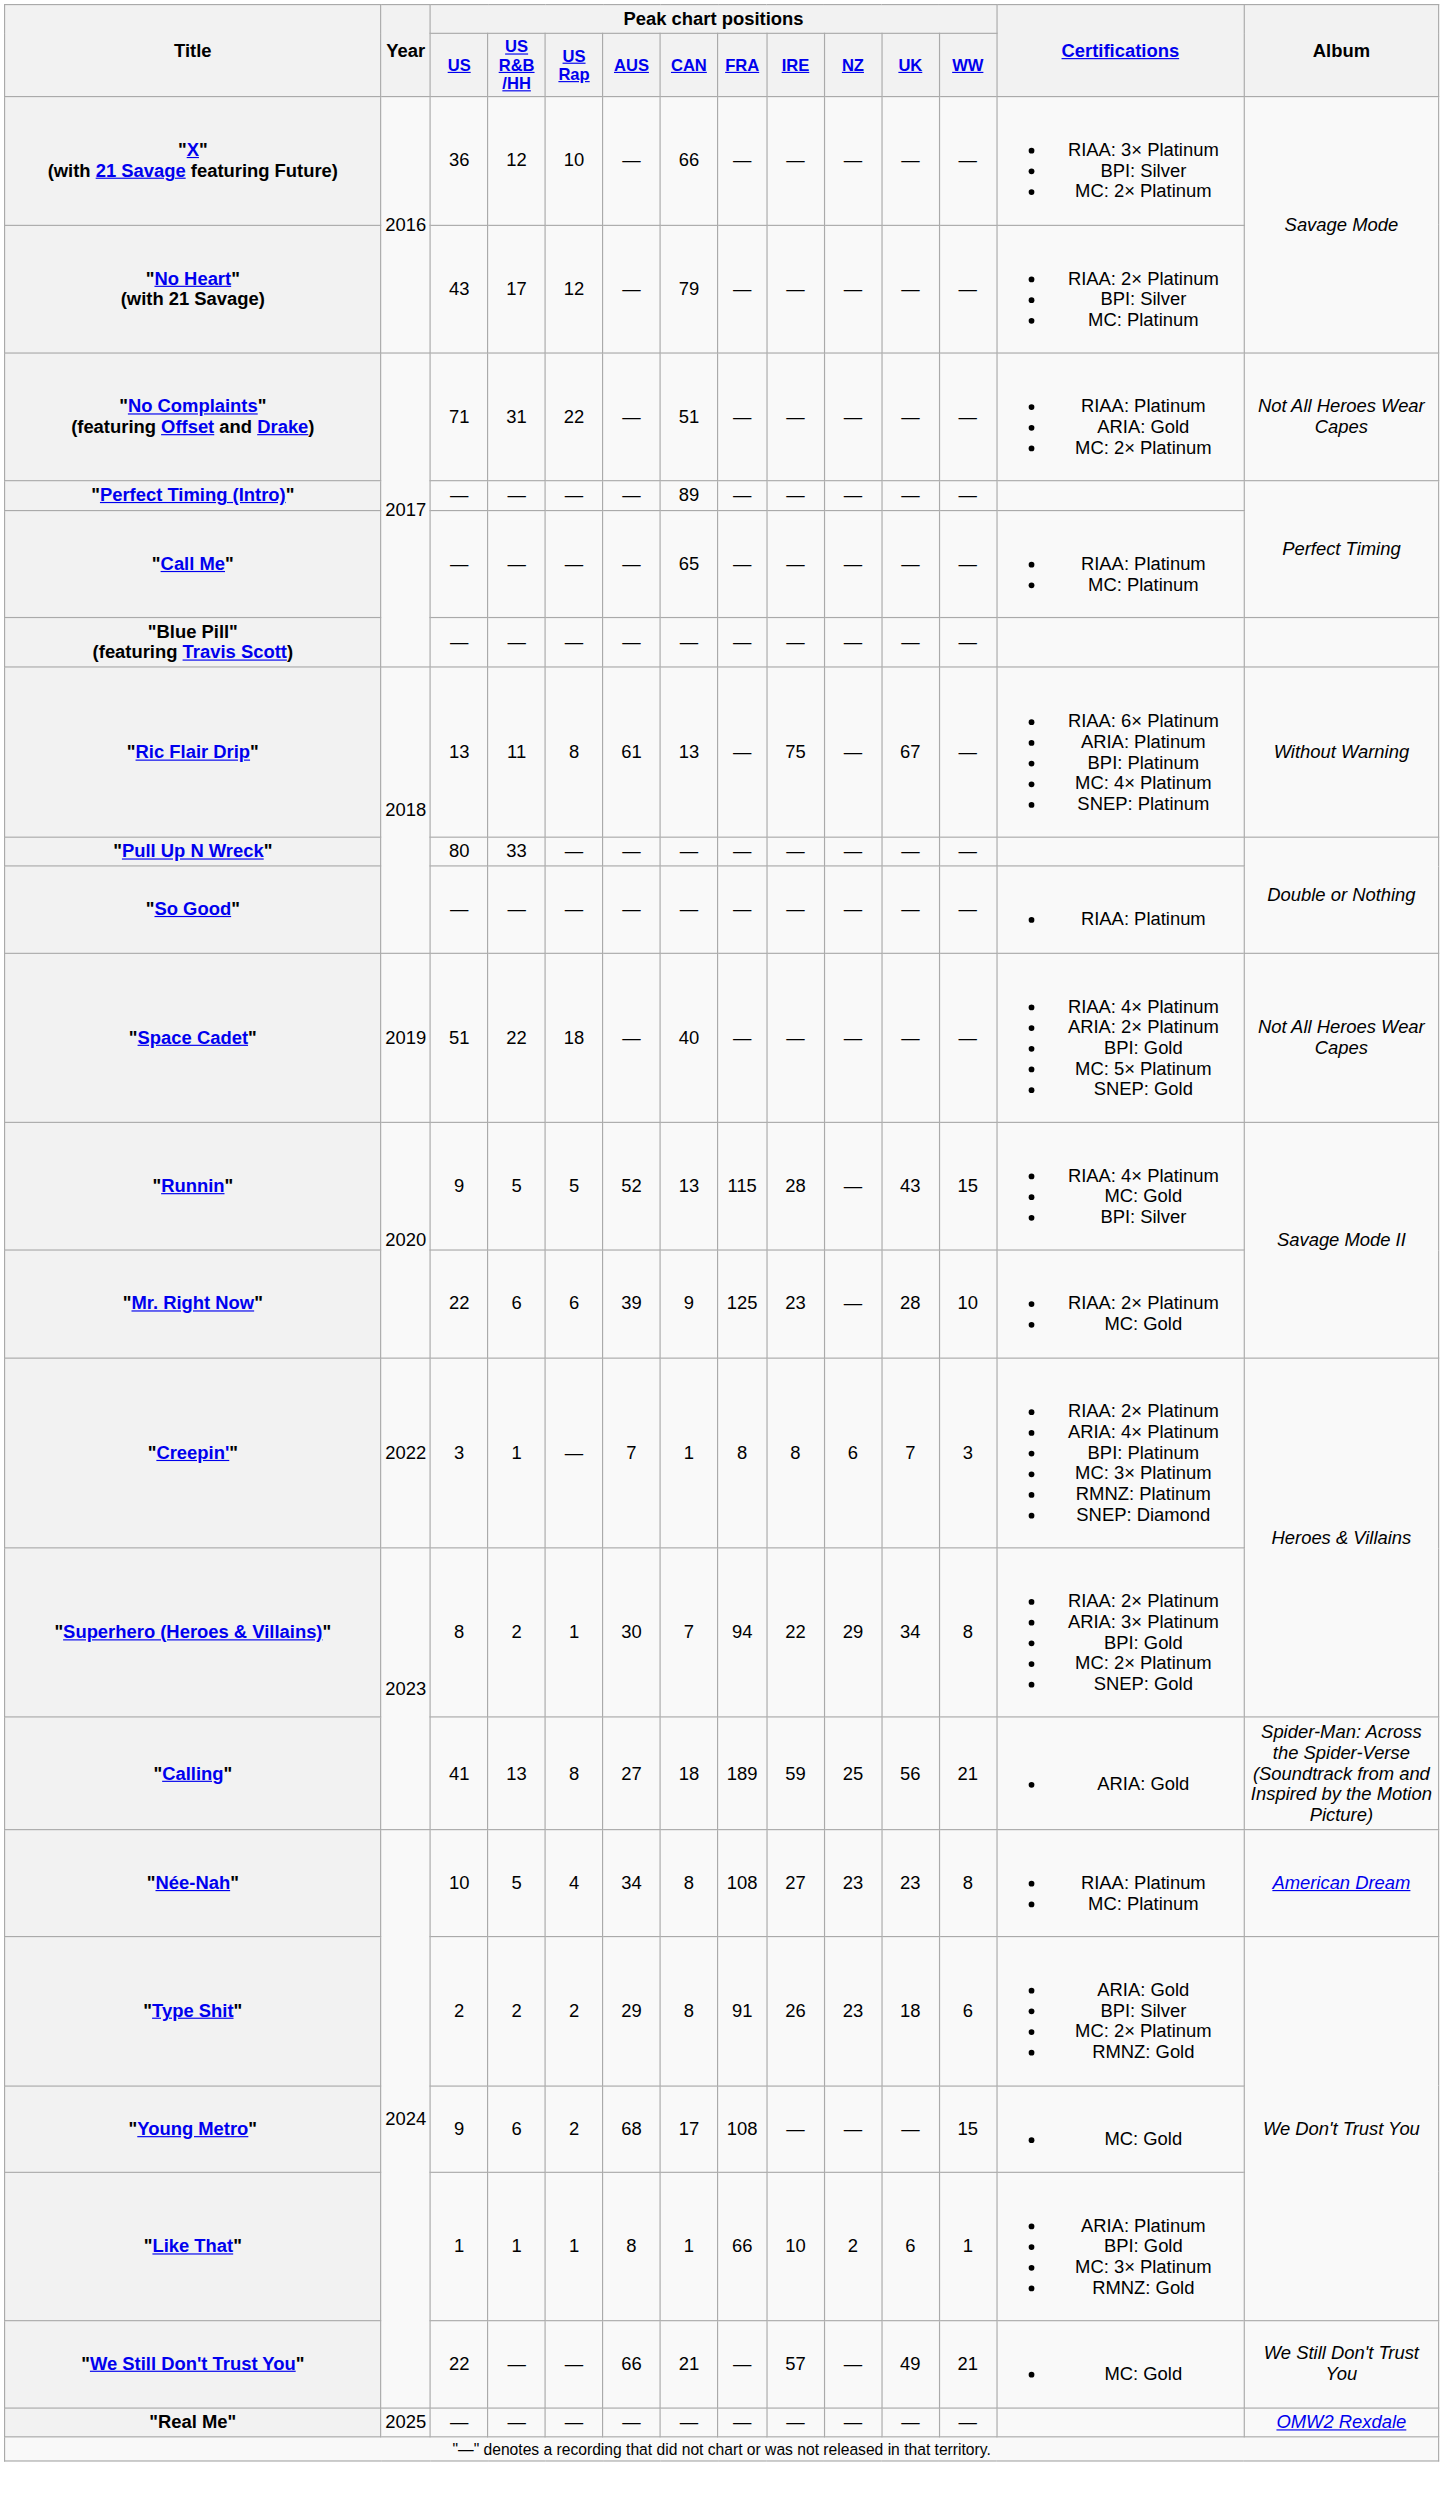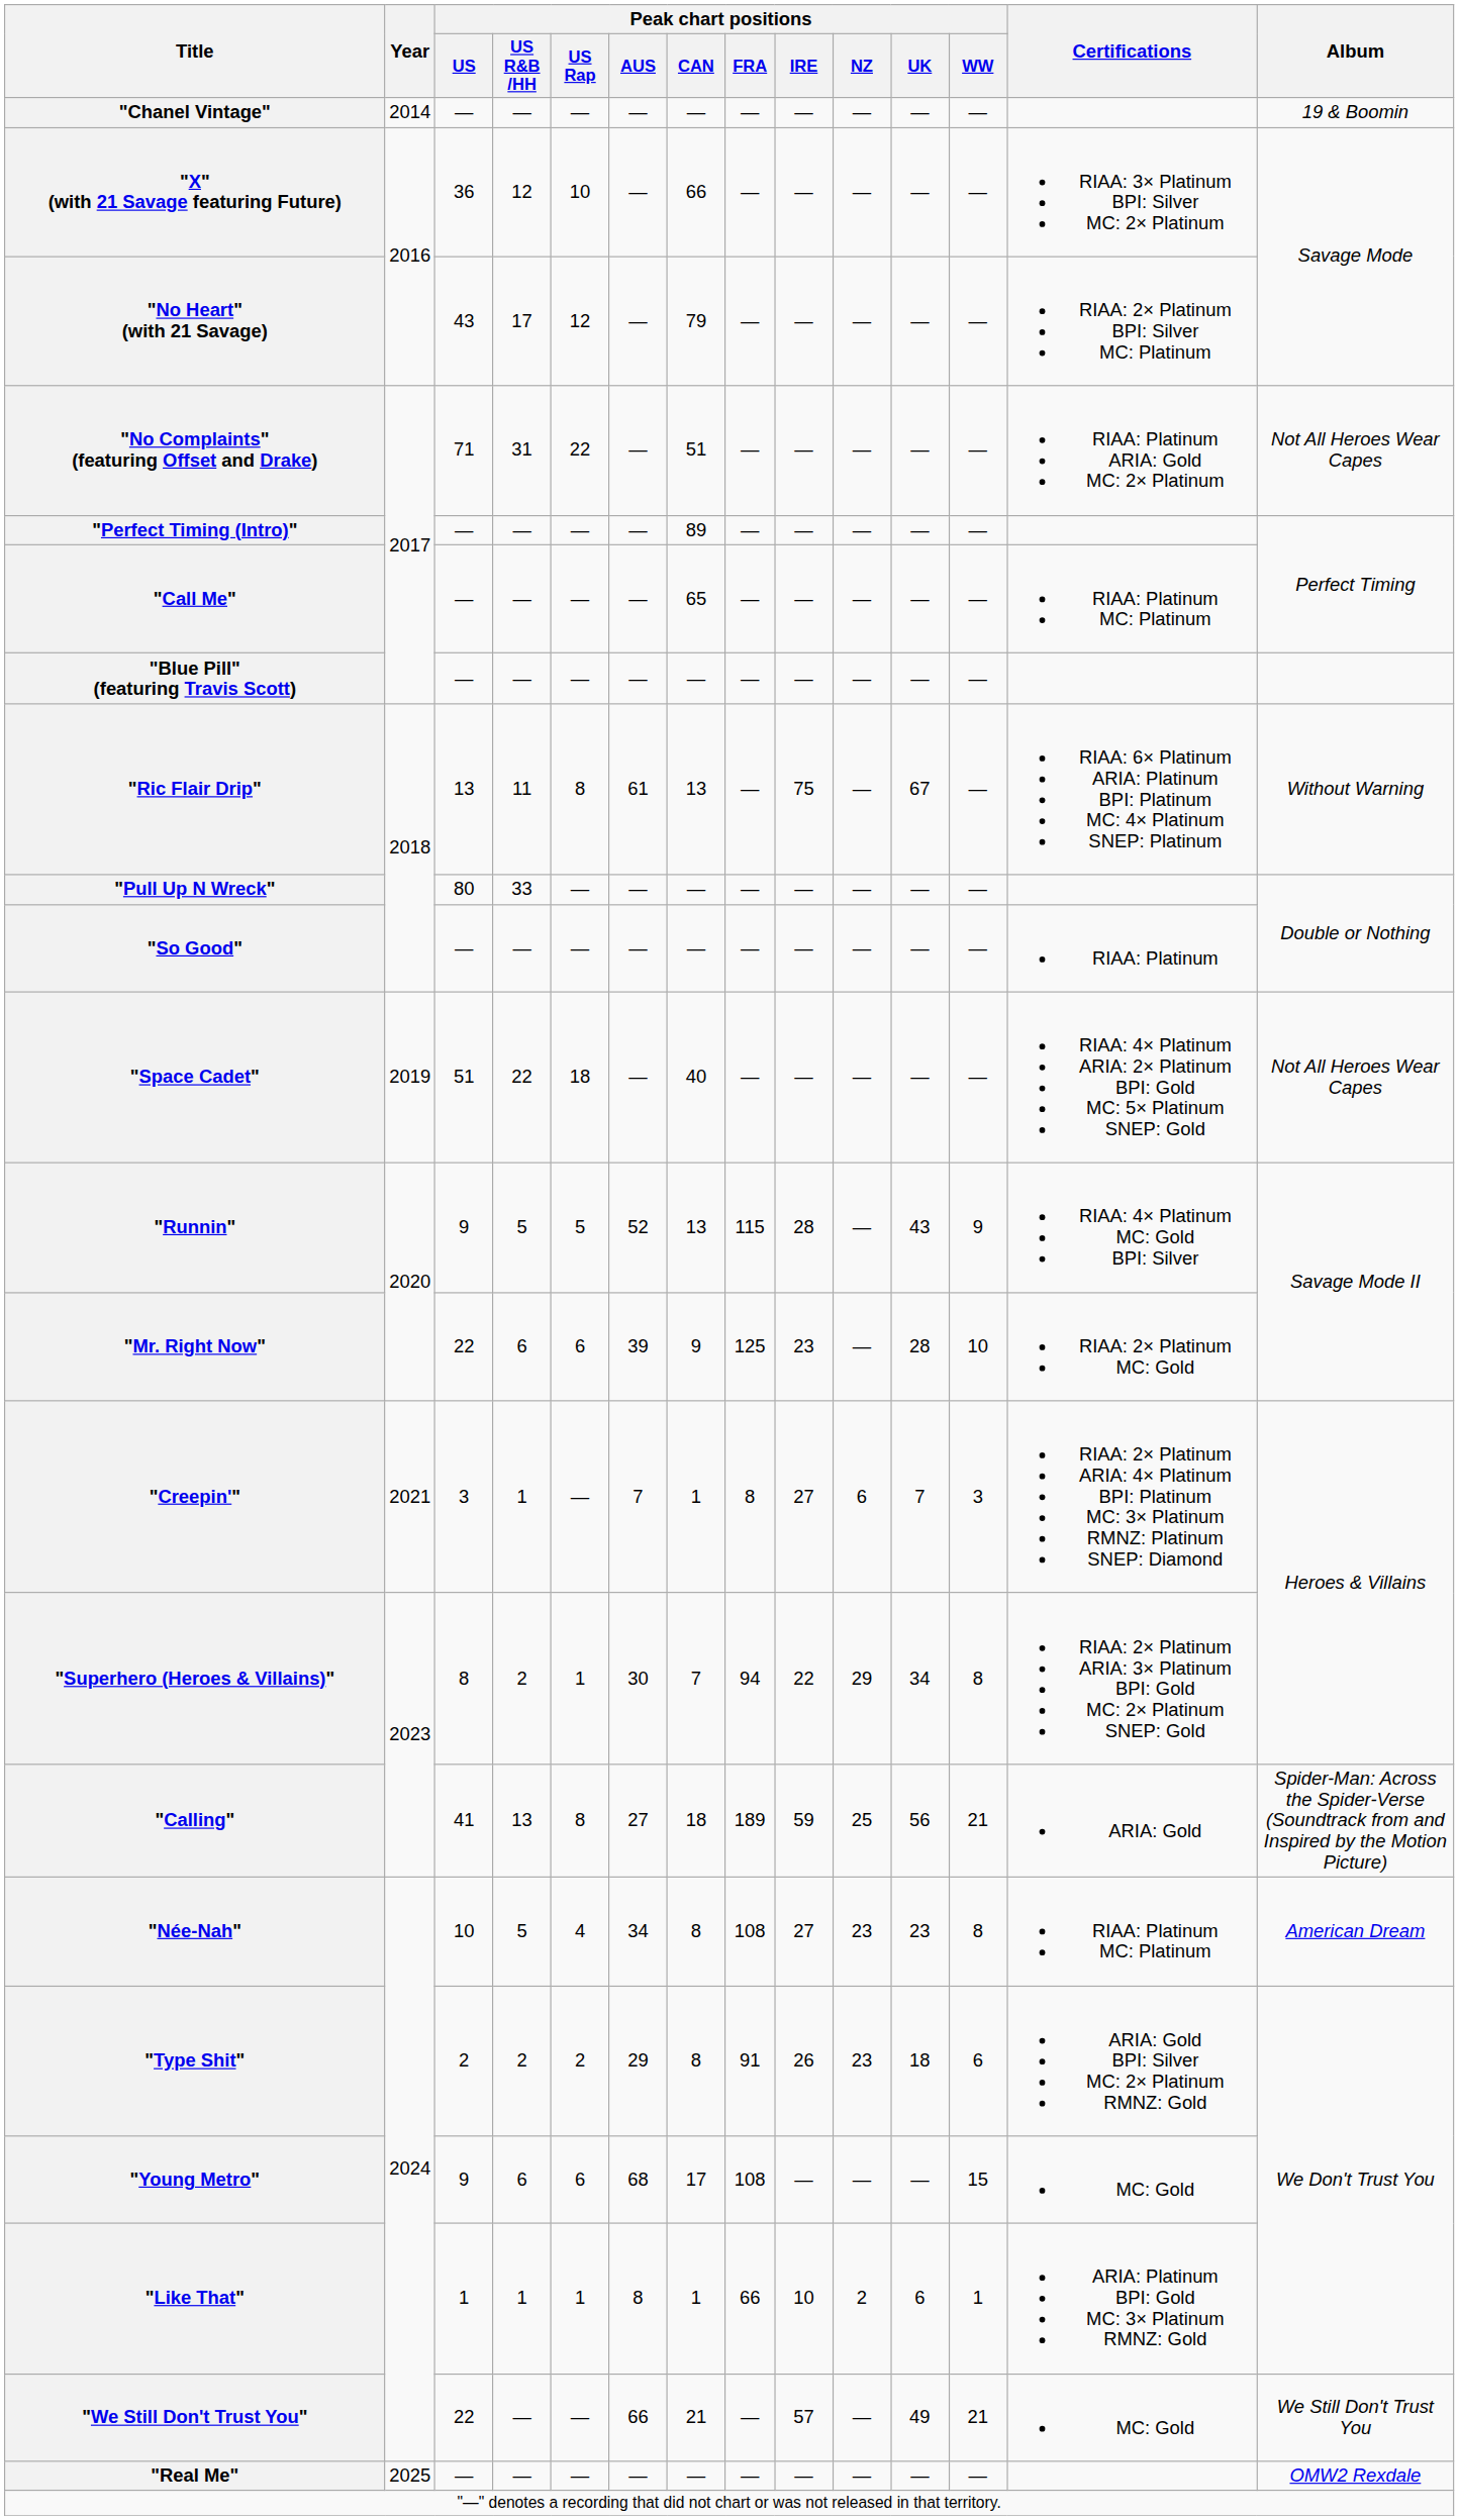+ row: "Chanel Vintage" | 2014 | — | — | — | — | — | — | — | — | — | — | 19 & Boomin
"Runnin" | Peak chart positions / WW: 15 -> 9
"Creepin'" | Year: 2022 -> 2021
"Creepin'" | Peak chart positions / IRE: 8 -> 27
"Young Metro" | Peak chart positions / US Rap: 2 -> 6
